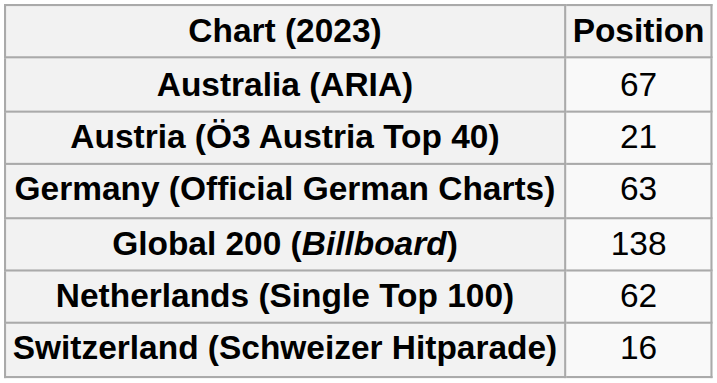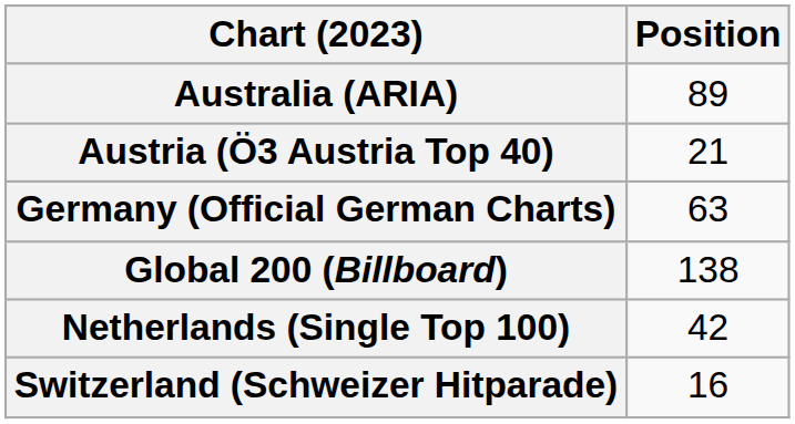Australia (ARIA) | Position: 67 -> 89
Netherlands (Single Top 100) | Position: 62 -> 42
